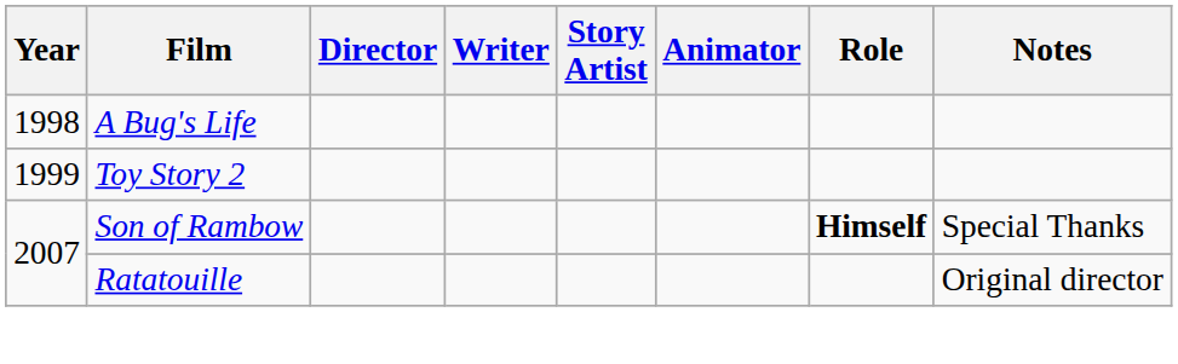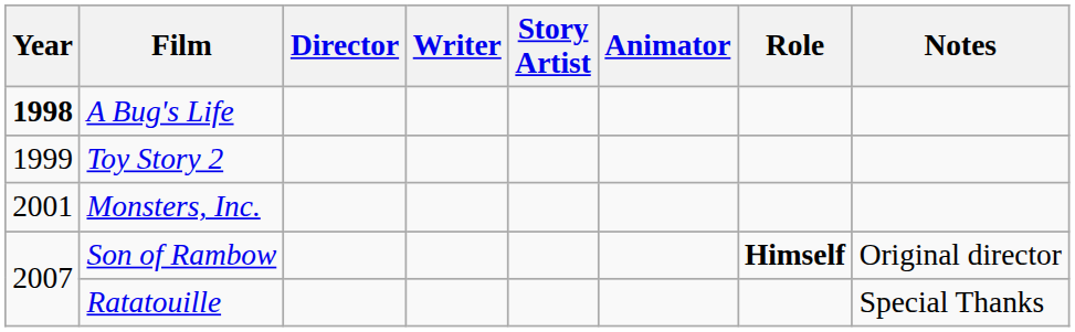A Bug's Life | Year: normal -> bold
+ row: 2001 | Monsters, Inc.
Son of Rambow | Notes: Special Thanks -> Original director
Ratatouille | Notes: Original director -> Special Thanks
